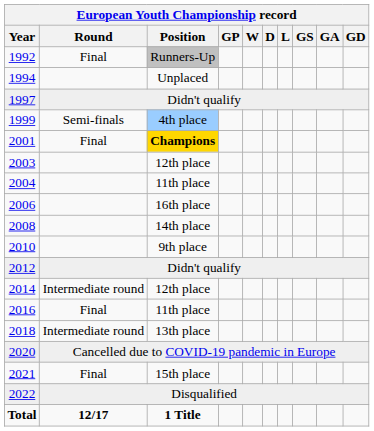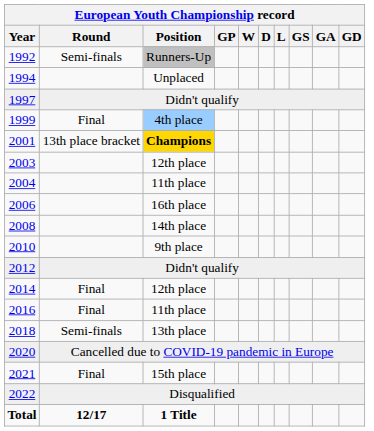1992 | European Youth Championship record / Round: Final -> Semi-finals
1999 | European Youth Championship record / Round: Semi-finals -> Final
2001 | European Youth Championship record / Round: Final -> 13th place bracket
2014 | European Youth Championship record / Round: Intermediate round -> Final
2018 | European Youth Championship record / Round: Intermediate round -> Semi-finals
